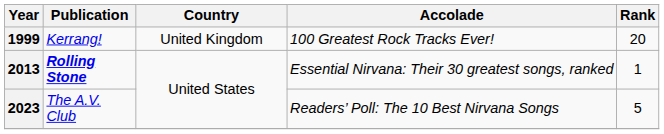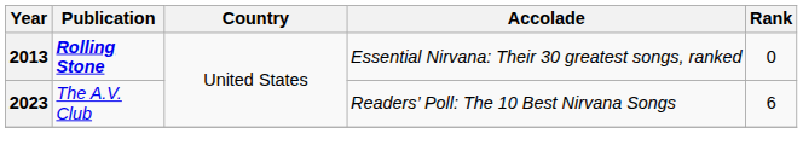- row: 1999 | Kerrang! | United Kingdom | 100 Greatest Rock Tracks Ever! | 20
2013 | Rank: 1 -> 0
2023 | Rank: 5 -> 6
